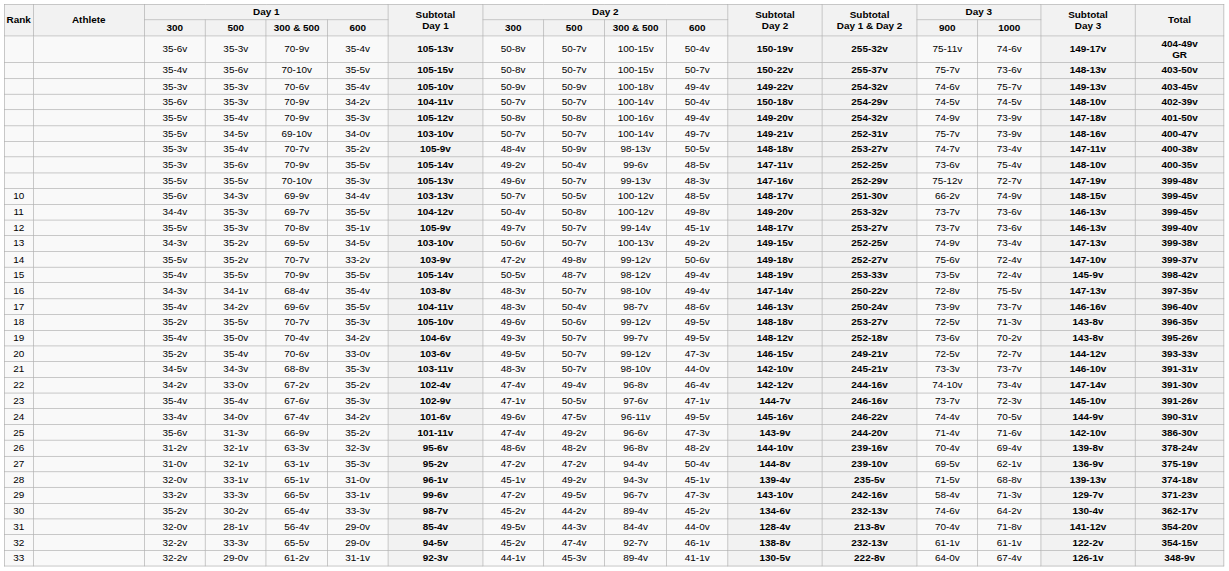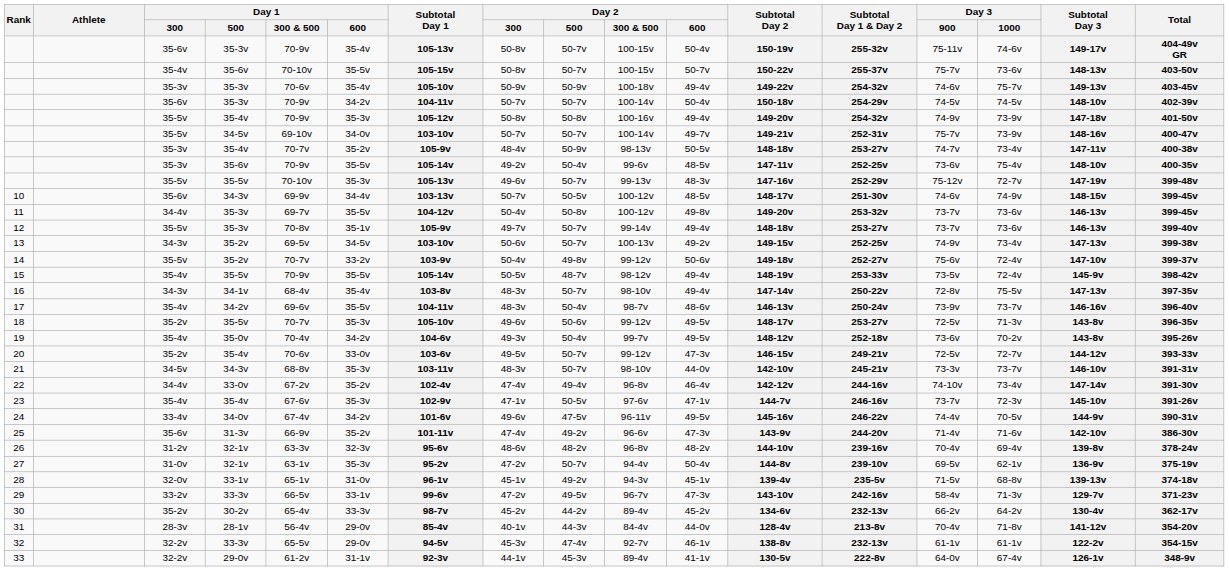10 | Day 3 / 900: 66-2v -> 74-6v
12 | Day 2 / 600: 45-1v -> 49-4v
12 | Subtotal Day 2: 148-17v -> 148-18v
14 | Day 2 / 300: 47-2v -> 50-4v
18 | Subtotal Day 2: 148-18v -> 148-17v
19 | Day 2 / 500: 50-7v -> 50-4v
22 | Day 1 / 300: 34-2v -> 34-4v
27 | Day 2 / 500: 47-2v -> 50-7v
30 | Day 3 / 900: 74-6v -> 66-2v
31 | Day 1 / 300: 32-0v -> 28-3v
31 | Day 2 / 300: 49-5v -> 40-1v
32 | Day 2 / 300: 45-2v -> 45-3v
